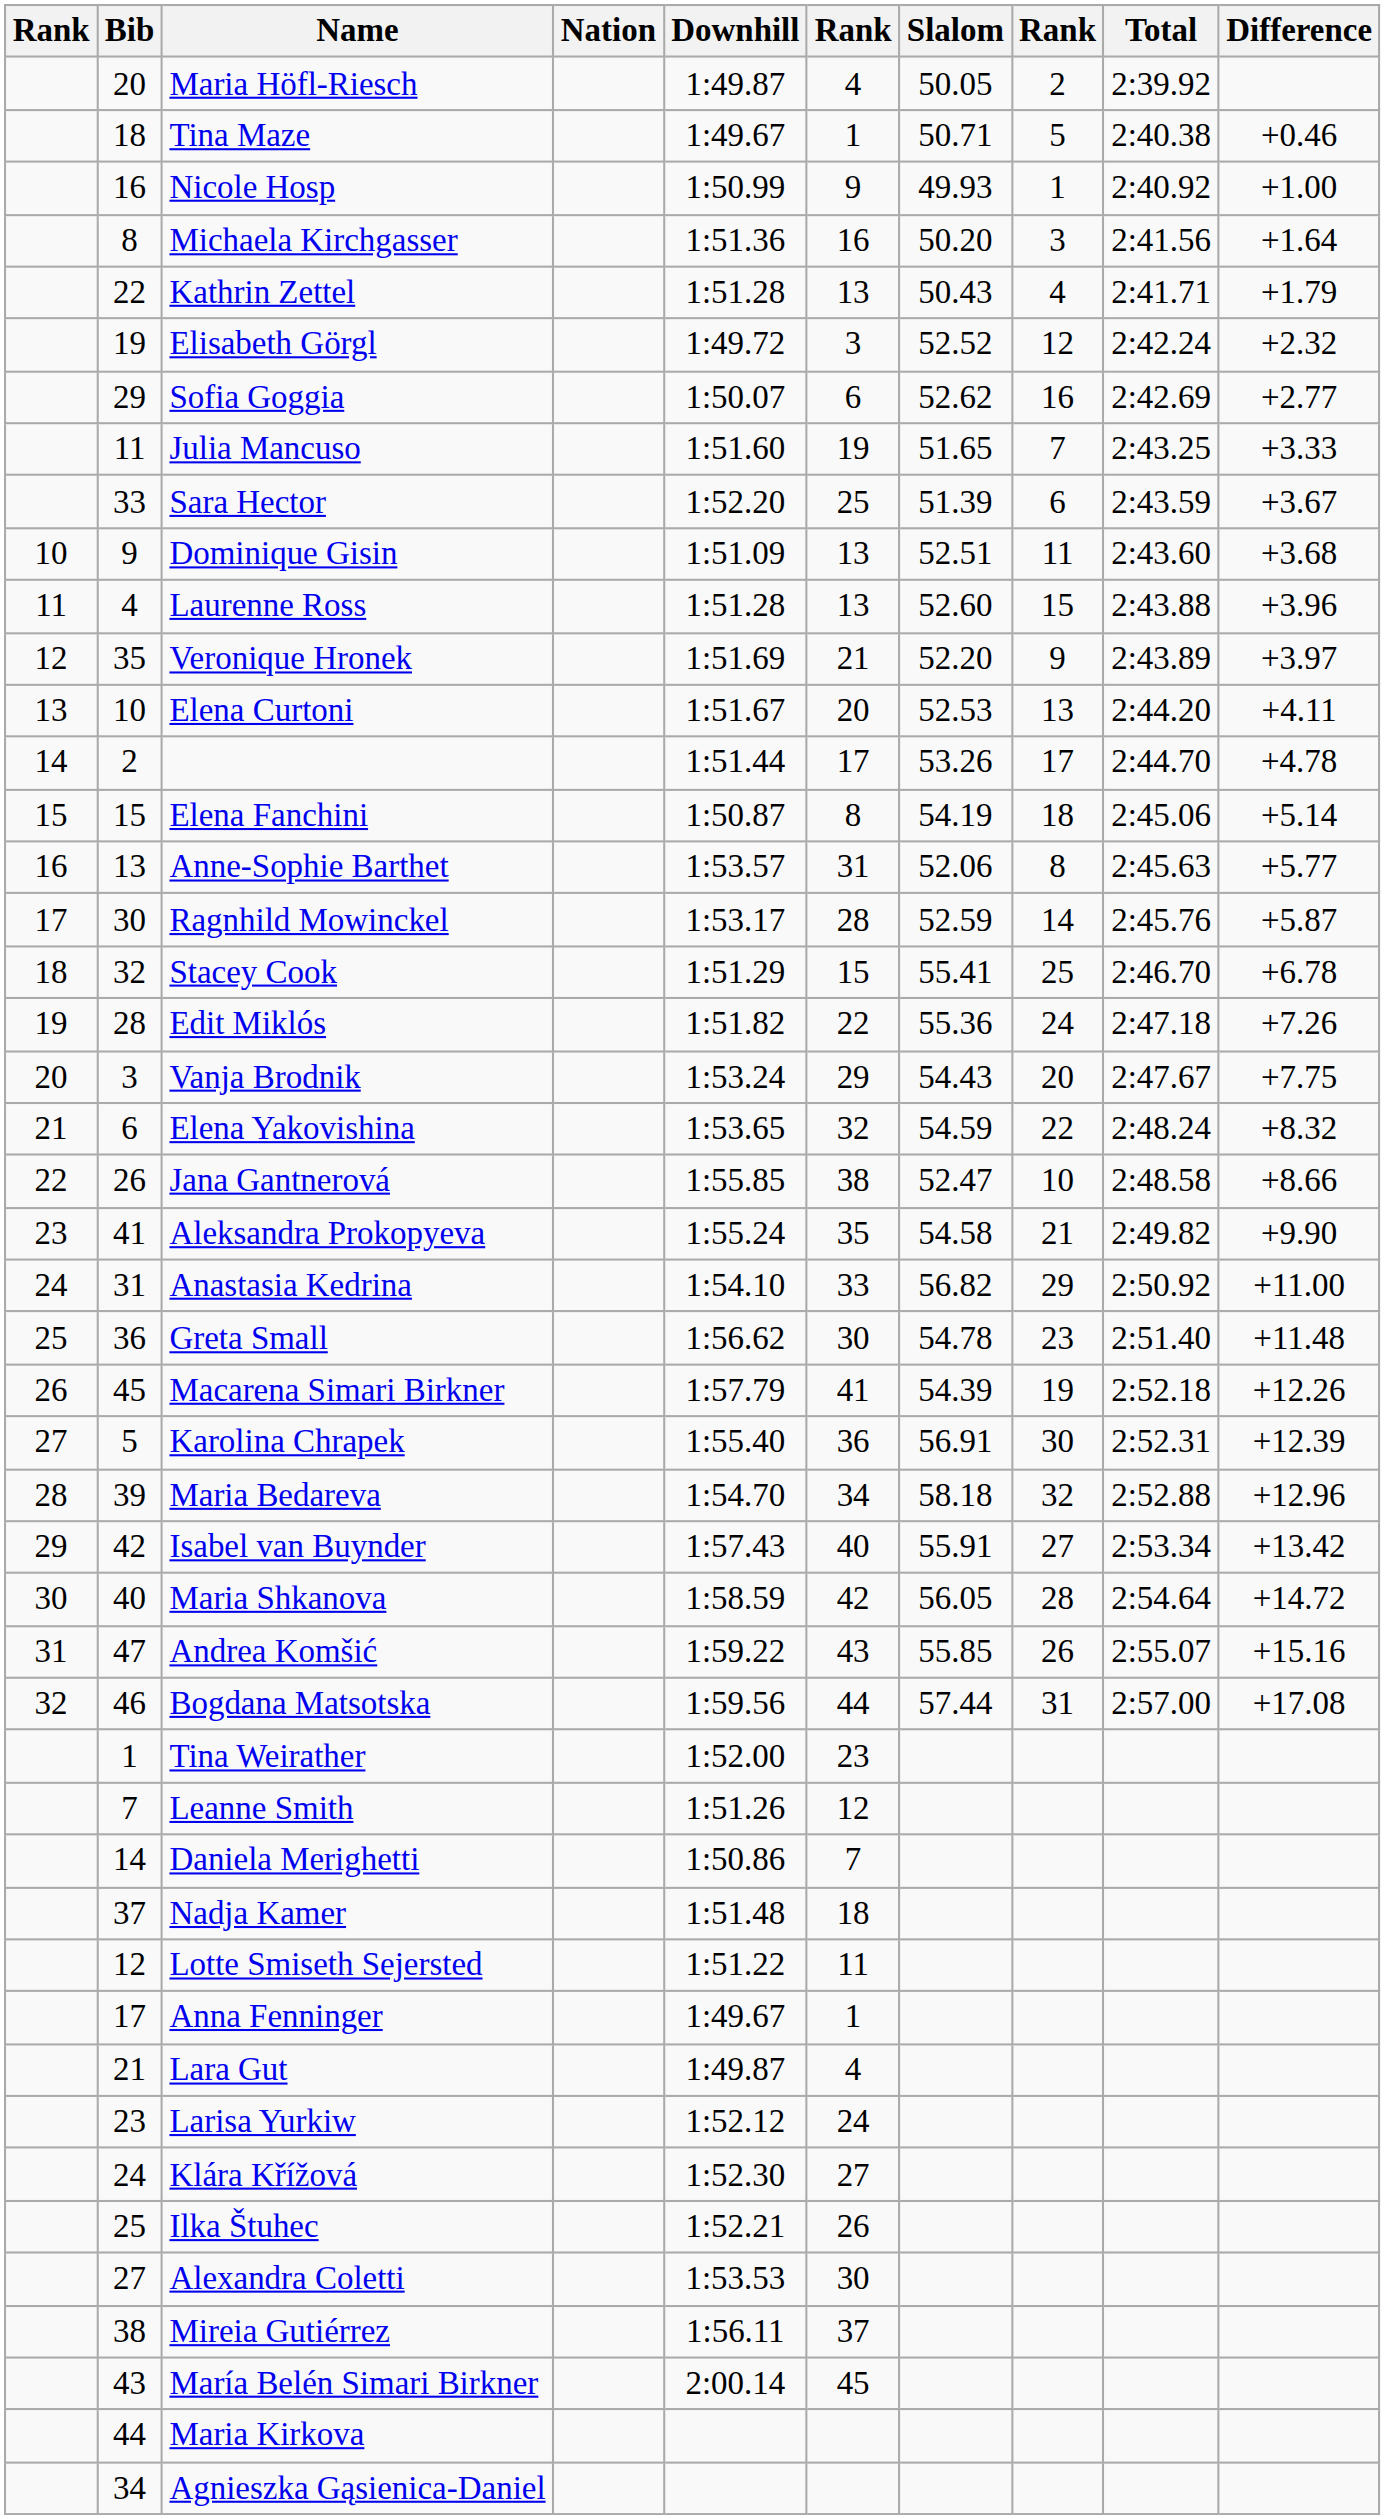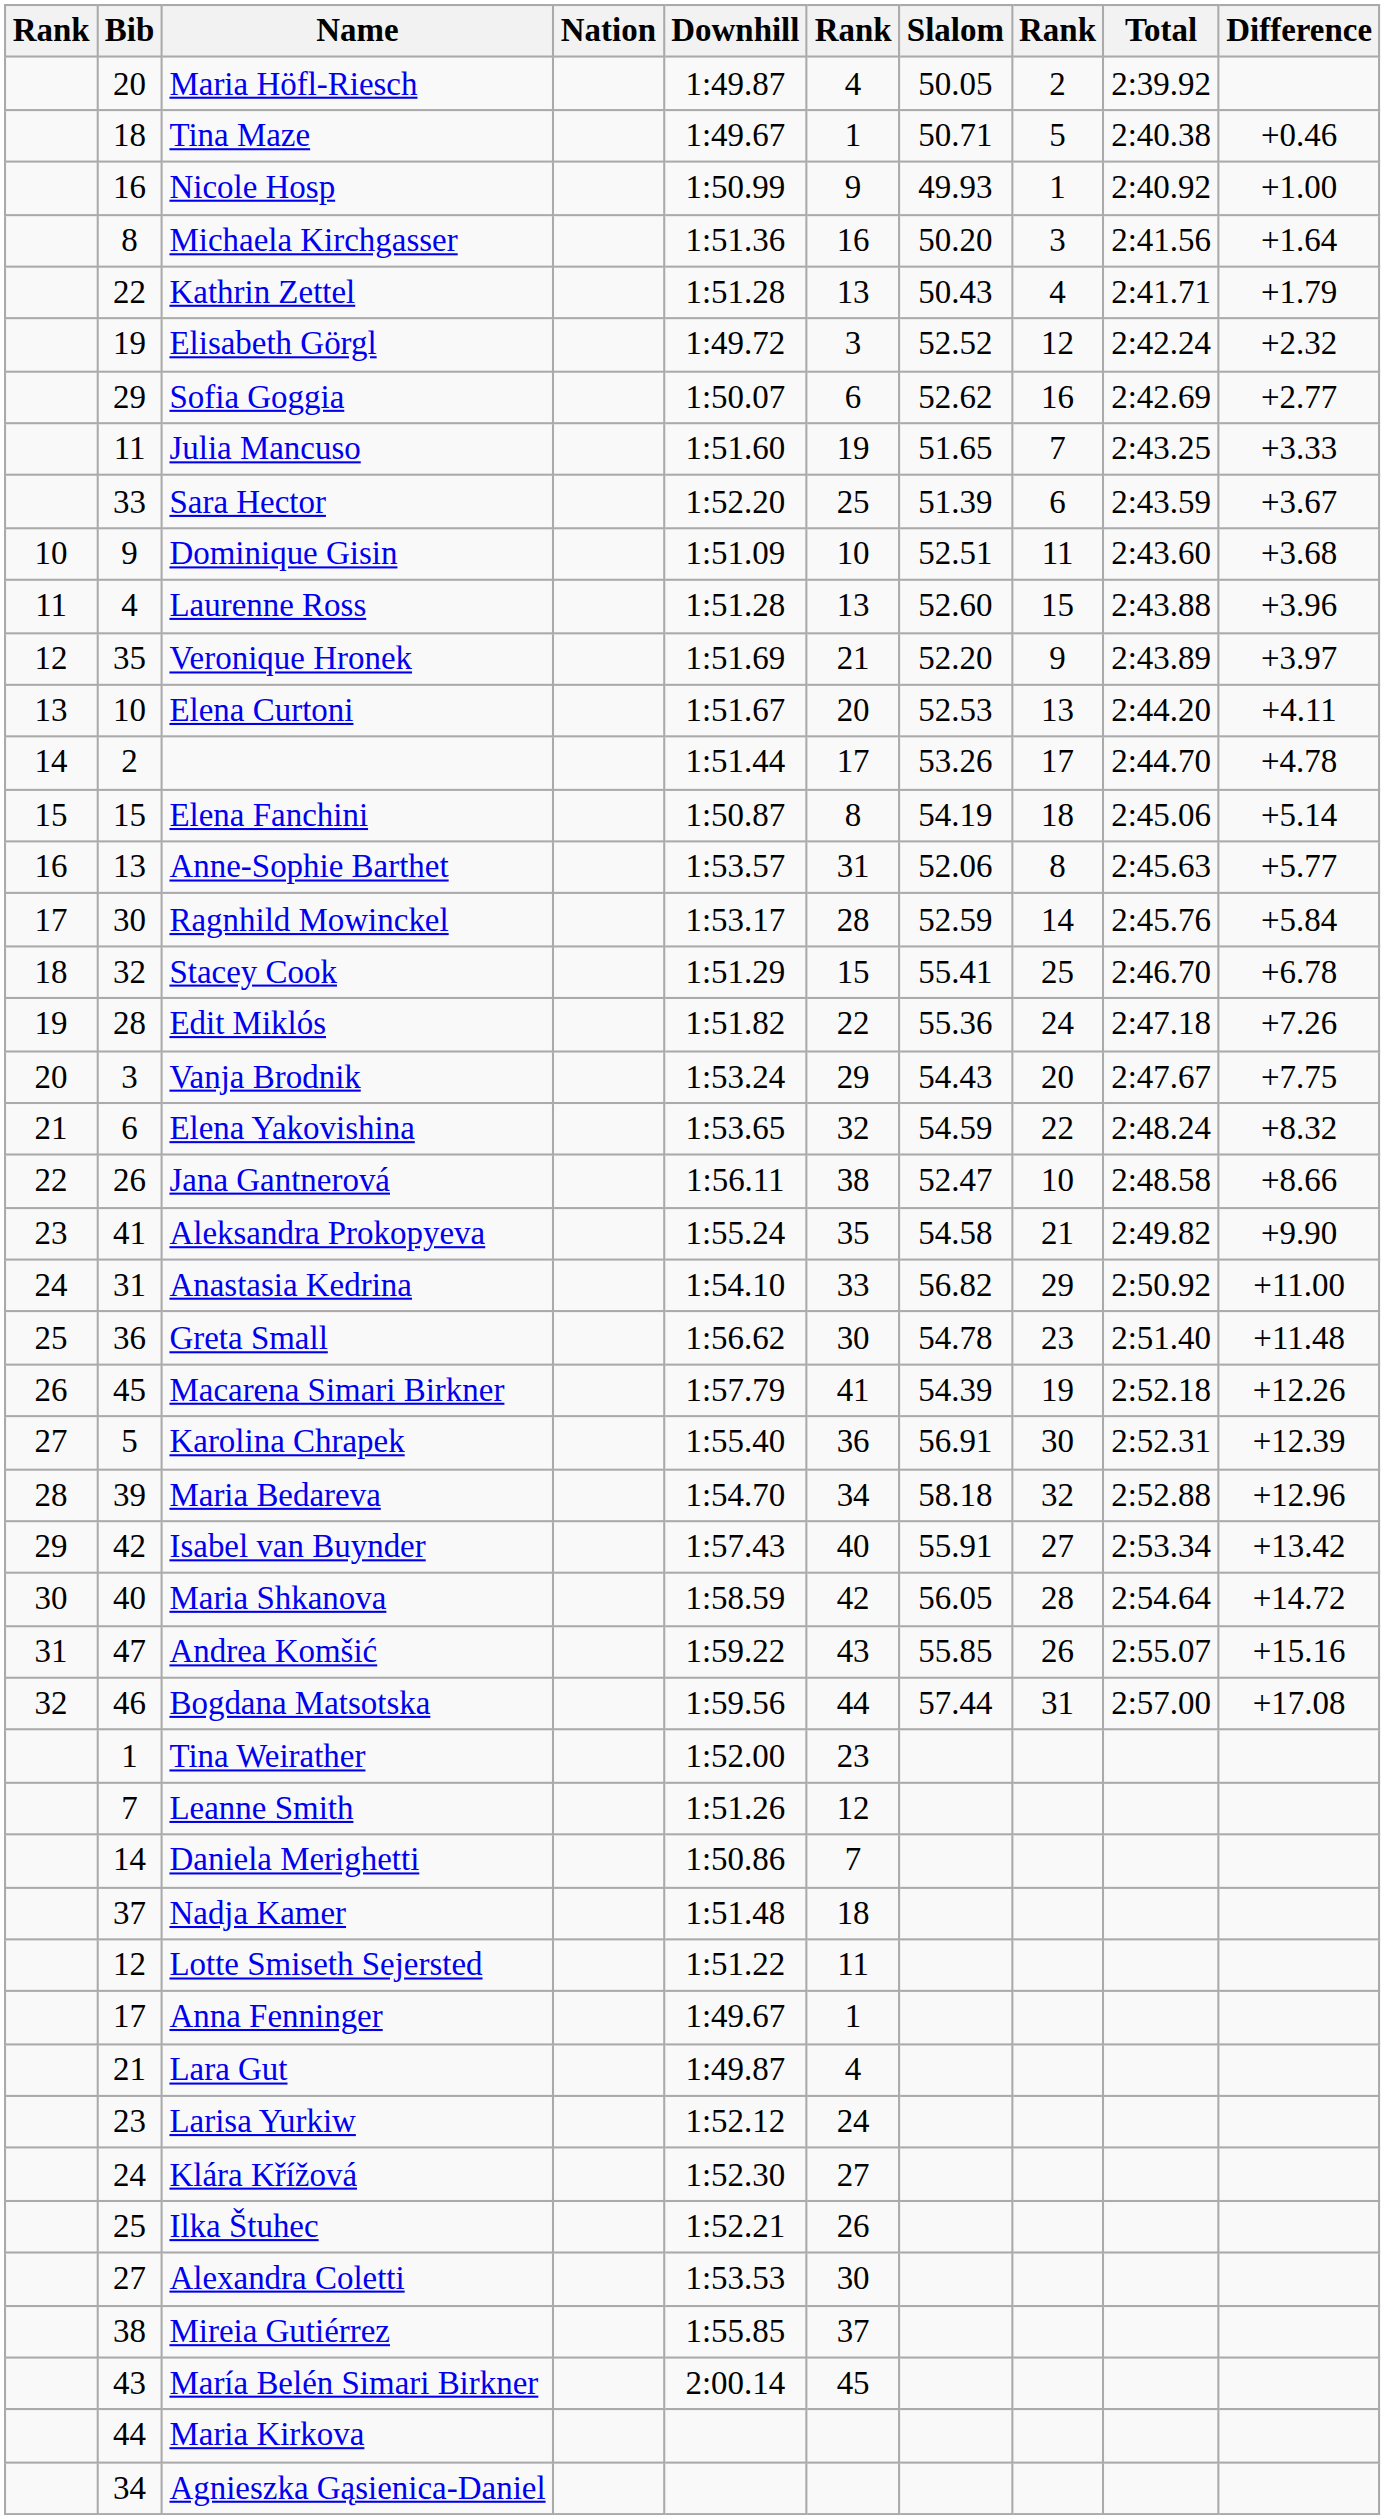Dominique Gisin | column 6: 13 -> 10
Ragnhild Mowinckel | Difference: +5.87 -> +5.84
Jana Gantnerová | Downhill: 1:55.85 -> 1:56.11
Mireia Gutiérrez | Downhill: 1:56.11 -> 1:55.85
